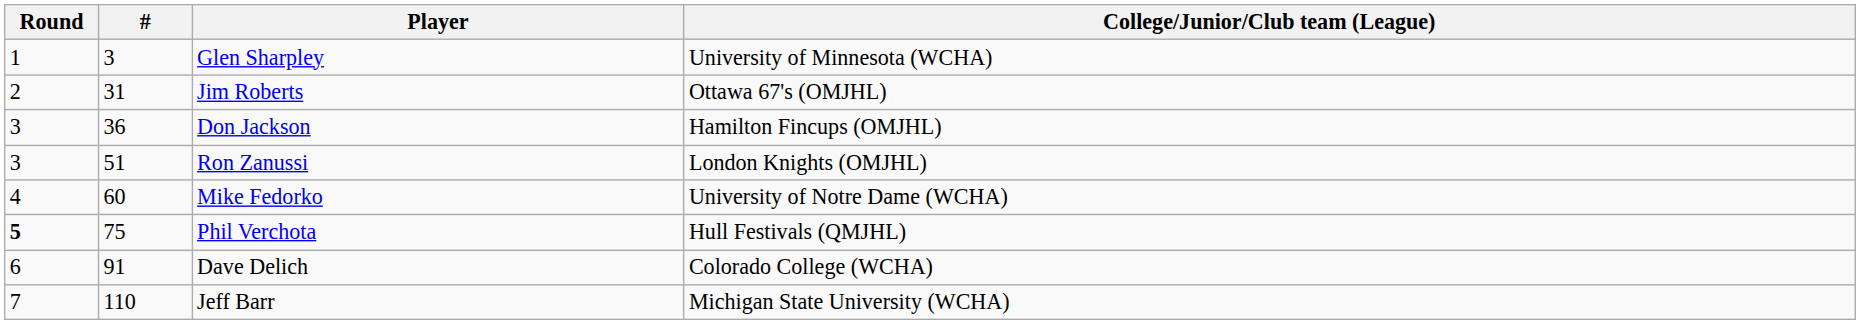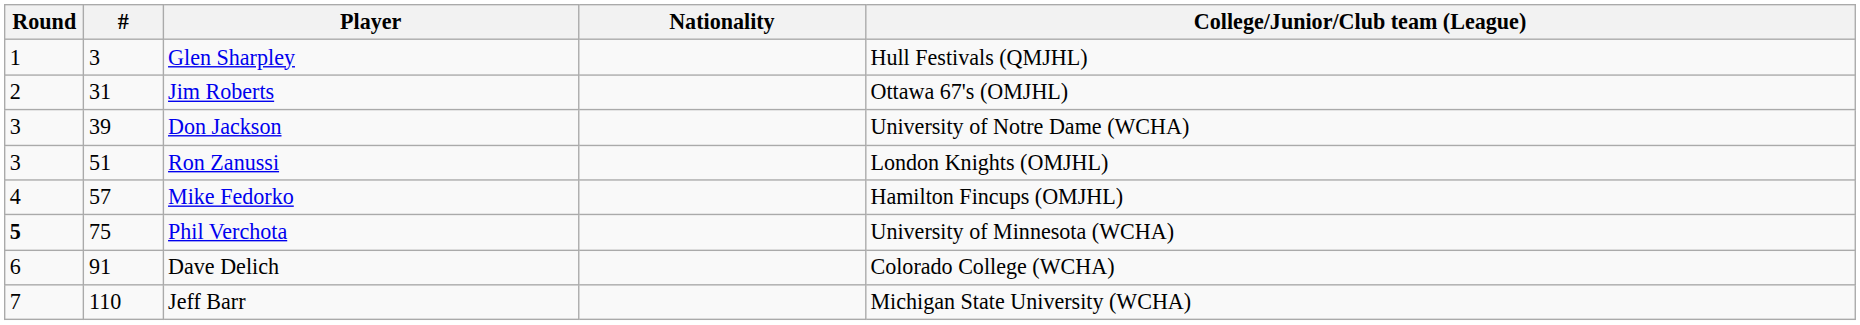+ column: Nationality
Glen Sharpley | College/Junior/Club team (League): University of Minnesota (WCHA) -> Hull Festivals (QMJHL)
Don Jackson | #: 36 -> 39
Don Jackson | College/Junior/Club team (League): Hamilton Fincups (OMJHL) -> University of Notre Dame (WCHA)
Mike Fedorko | #: 60 -> 57
Mike Fedorko | College/Junior/Club team (League): University of Notre Dame (WCHA) -> Hamilton Fincups (OMJHL)
Phil Verchota | College/Junior/Club team (League): Hull Festivals (QMJHL) -> University of Minnesota (WCHA)
